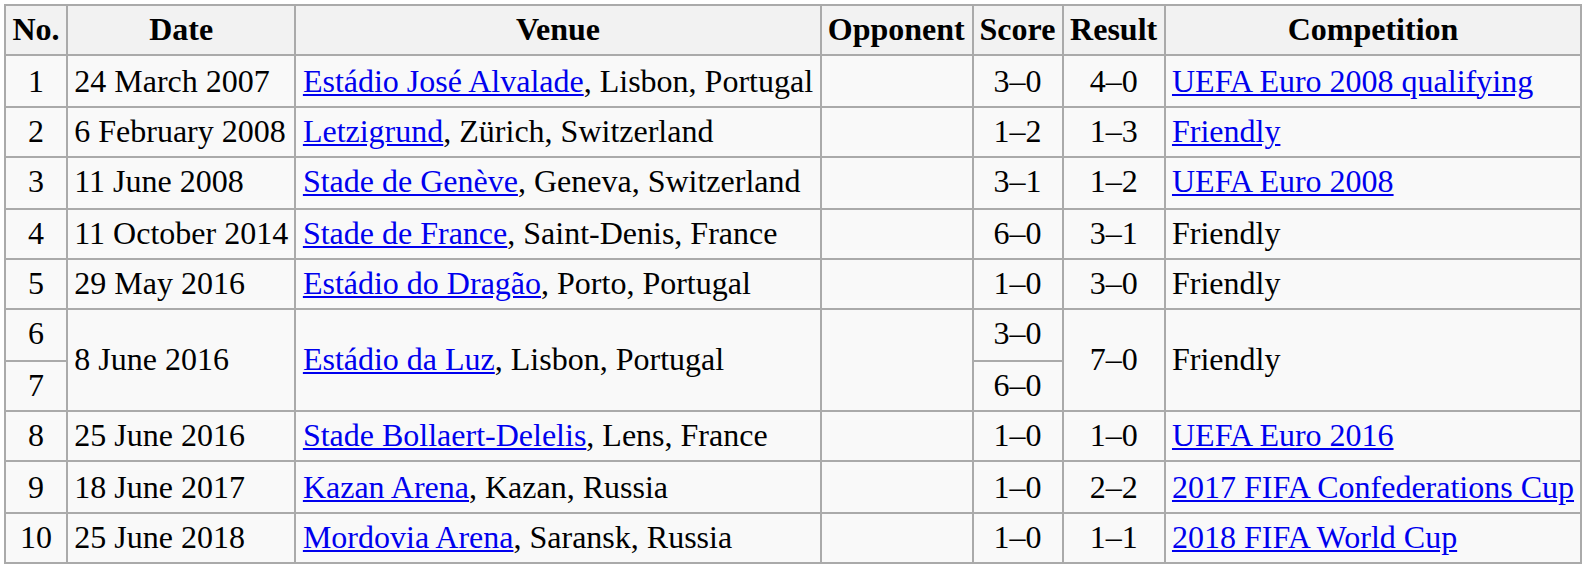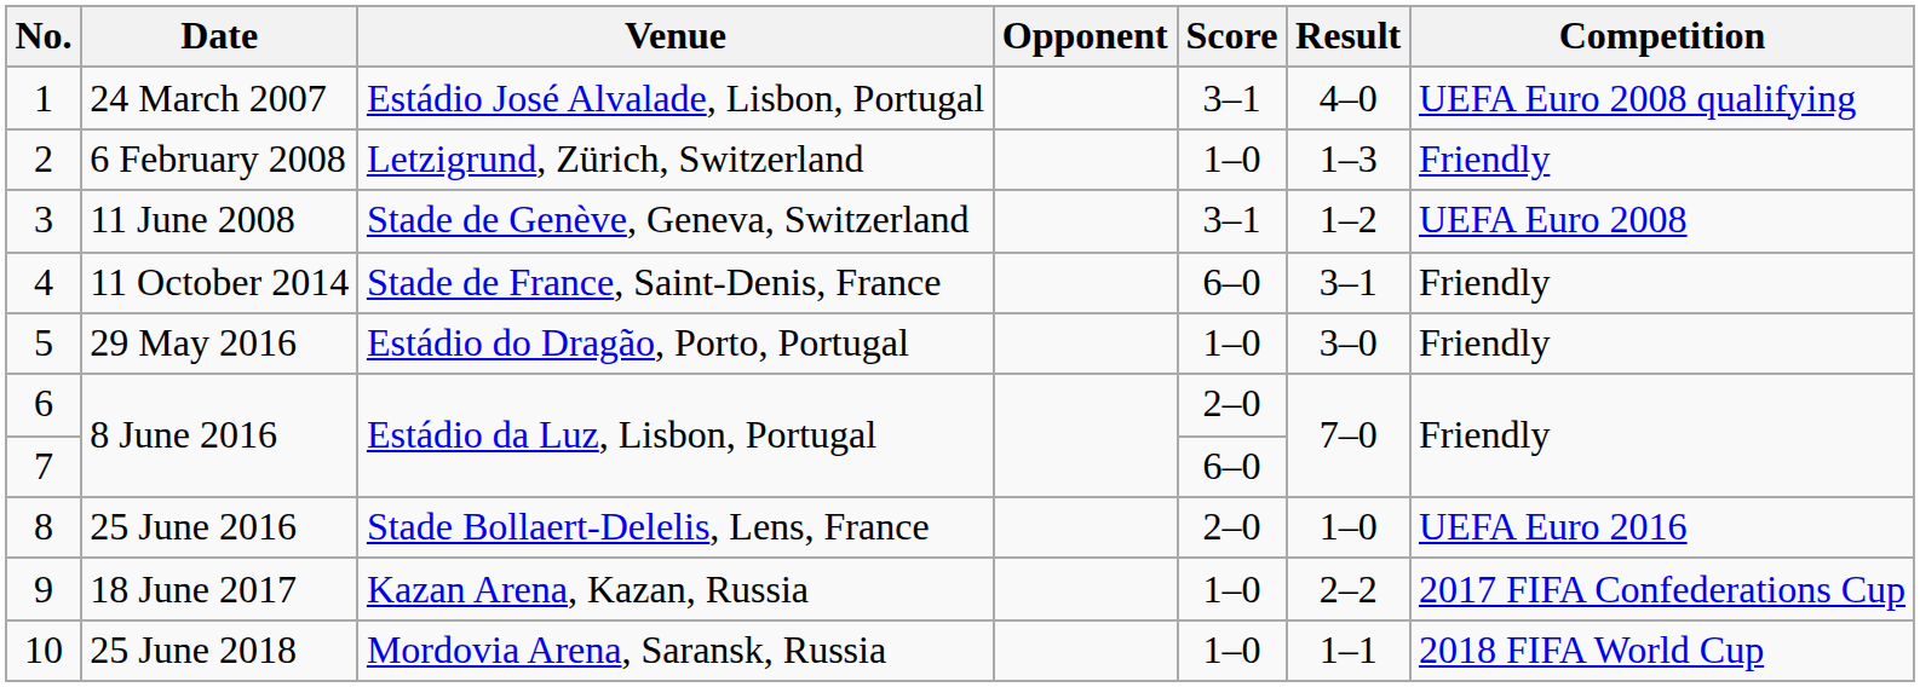24 March 2007 | Score: 3–0 -> 3–1
6 February 2008 | Score: 1–2 -> 1–0
6 / 8 June 2016 | Score: 3–0 -> 2–0
25 June 2016 | Score: 1–0 -> 2–0
